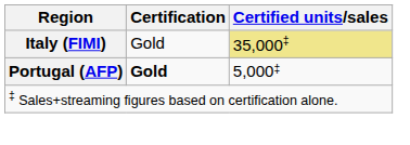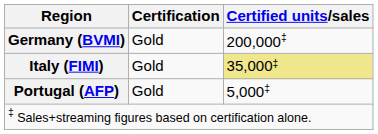+ row: Germany (BVMI) | Gold | 200,000‡
Portugal (AFP) | Certification: bold -> normal
